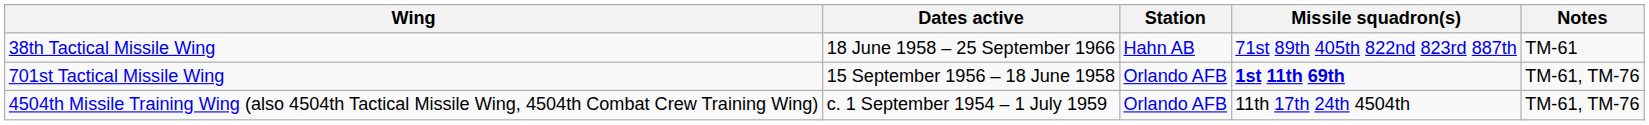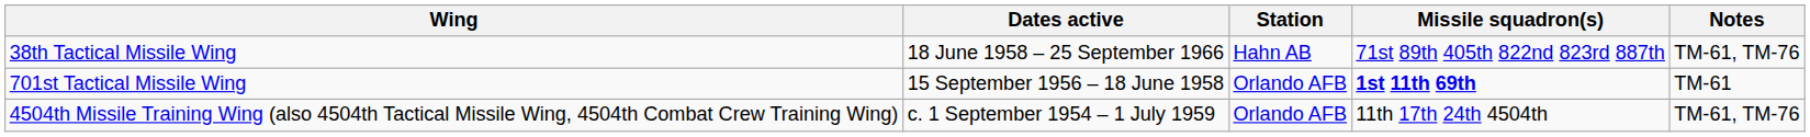38th Tactical Missile Wing | Notes: TM-61 -> TM-61, TM-76
701st Tactical Missile Wing | Notes: TM-61, TM-76 -> TM-61
